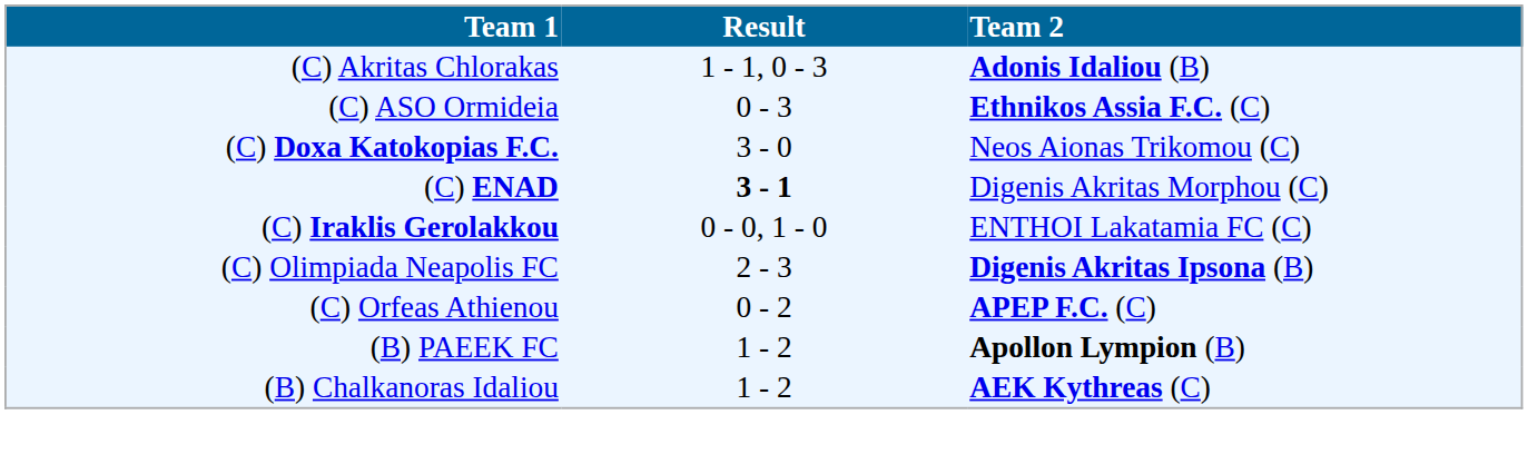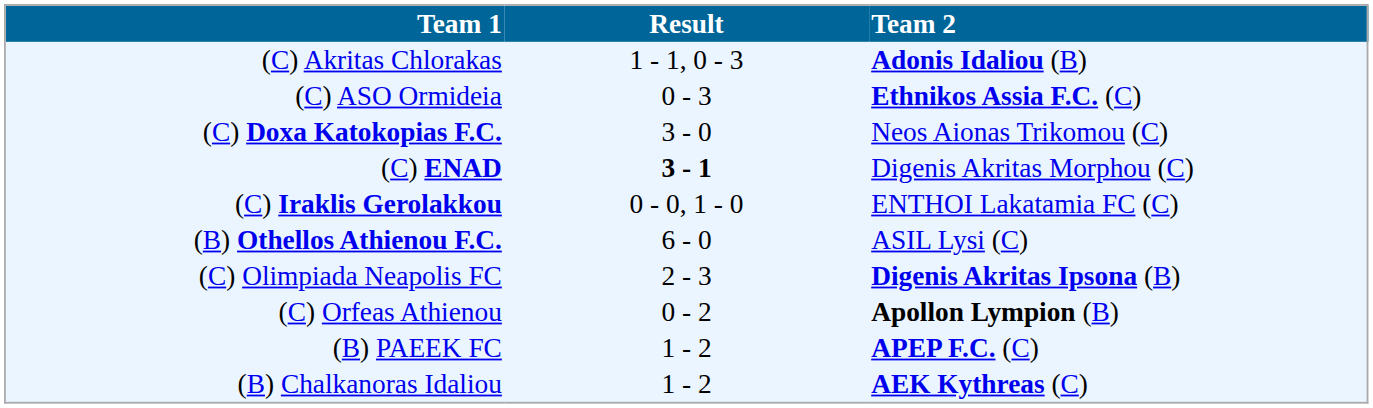+ row: (B) Othellos Athienou F.C. | 6 - 0 | ASIL Lysi (C)
(C) Orfeas Athienou | Team 2: APEP F.C. (C) -> Apollon Lympion (B)
(B) PAEEK FC | Team 2: Apollon Lympion (B) -> APEP F.C. (C)
